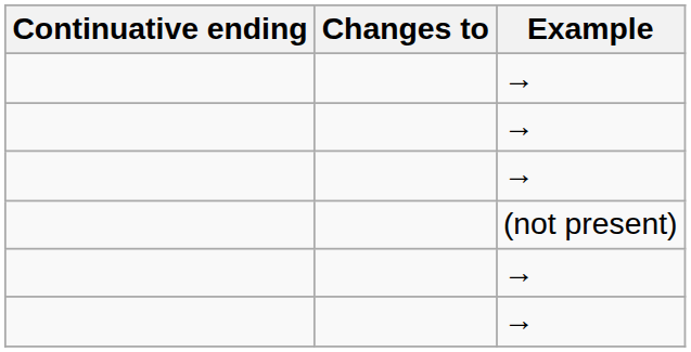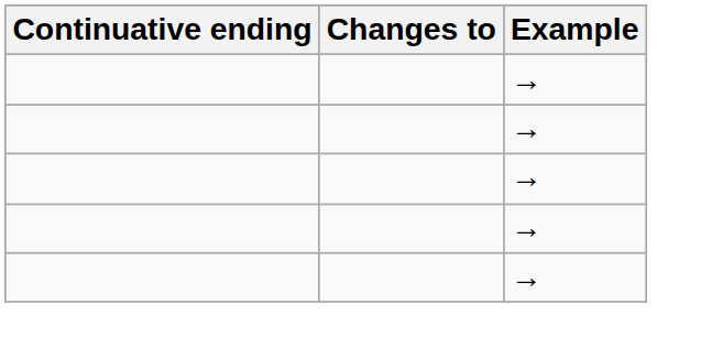- row: (not present)
